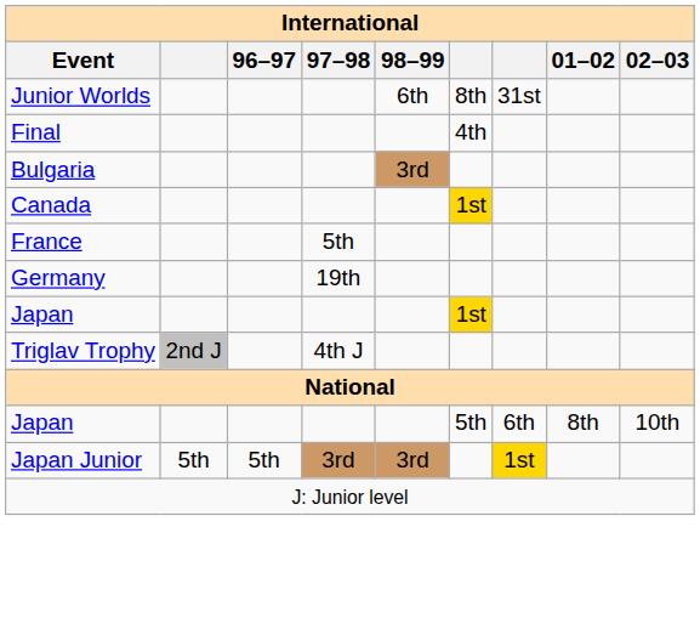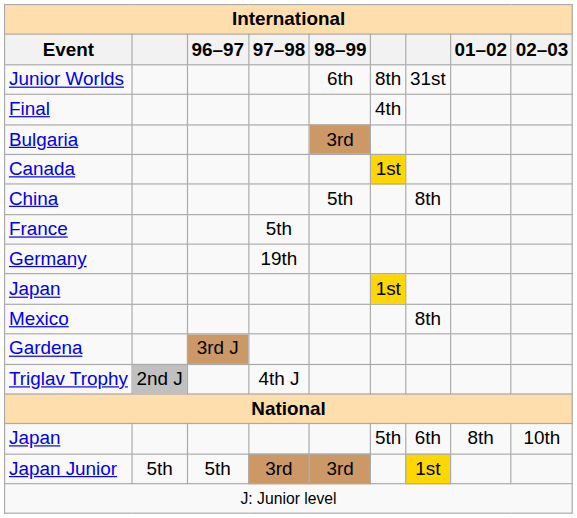+ row: China | 5th | 8th
+ row: Mexico | 8th
+ row: Gardena | 3rd J
